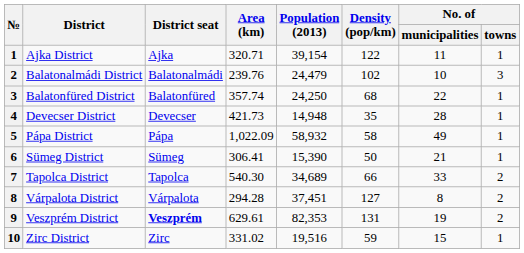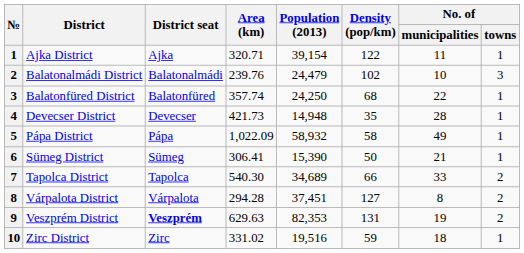Veszprém District | Area (km): 629.61 -> 629.63
Zirc District | No. of / municipalities: 15 -> 18
